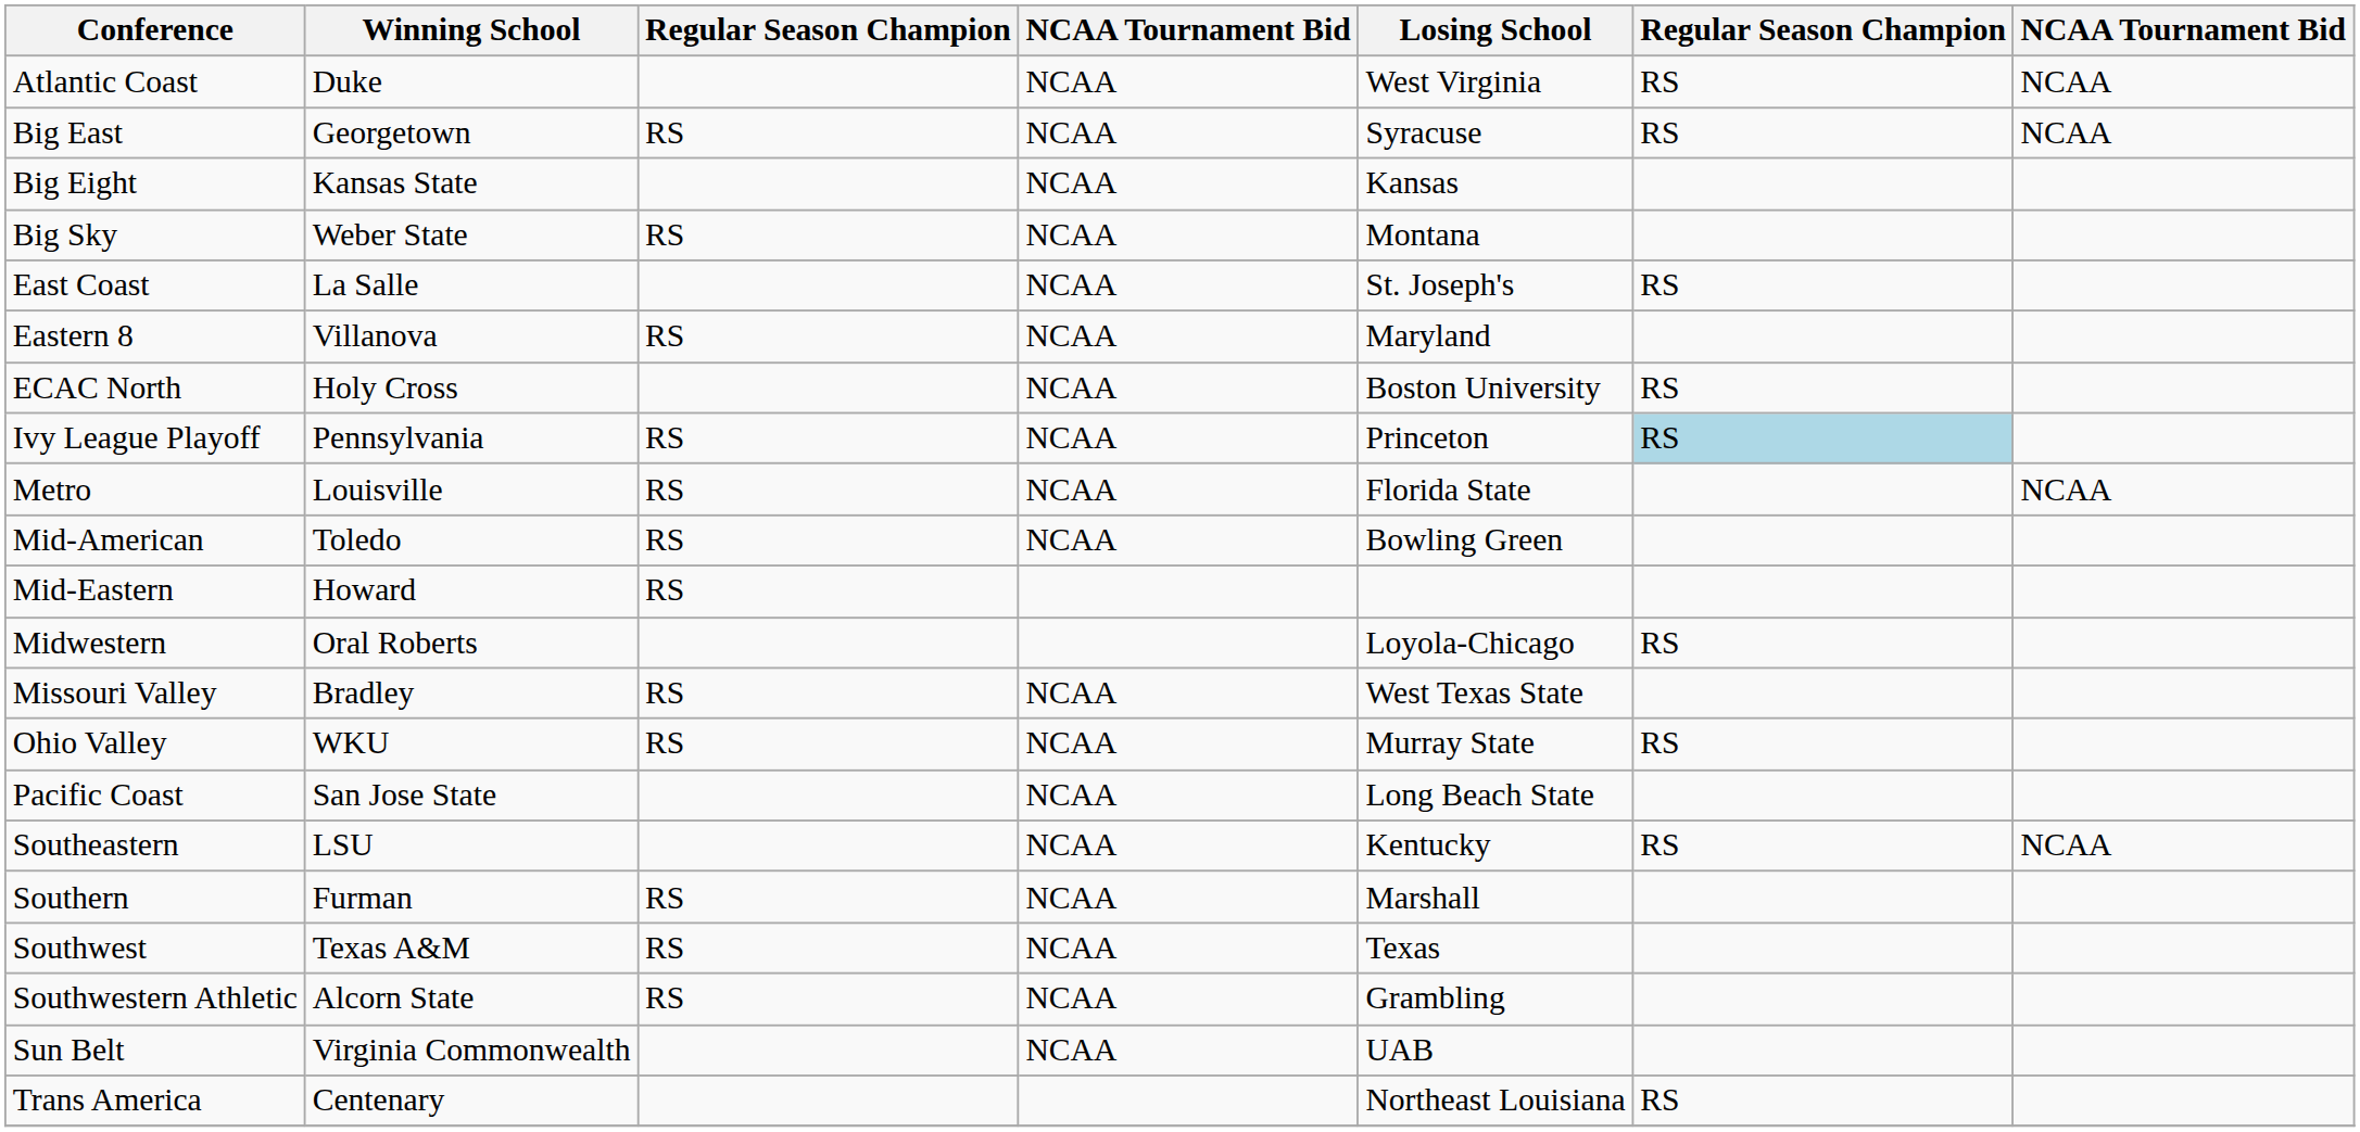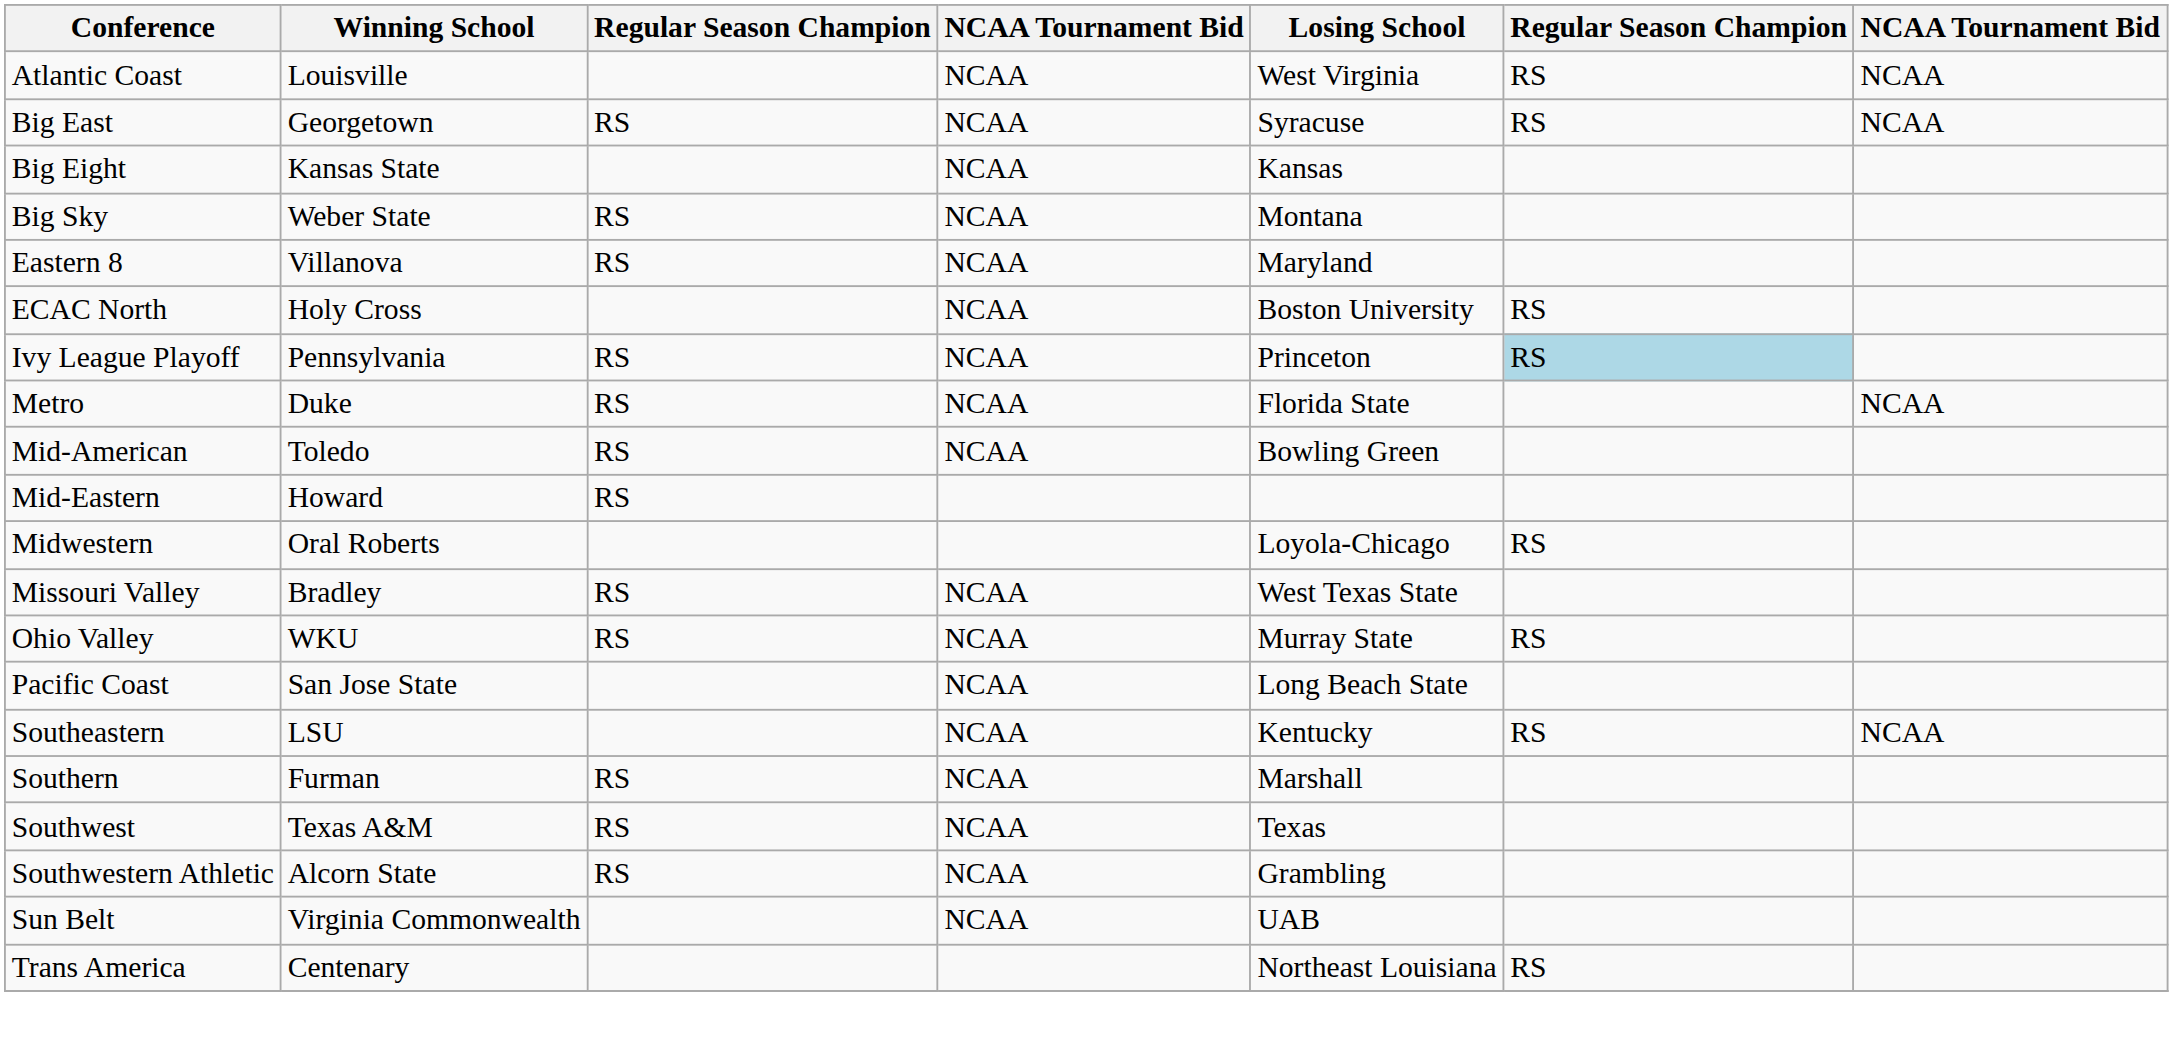Atlantic Coast | Winning School: Duke -> Louisville
- row: East Coast | La Salle | NCAA | St. Joseph's | RS
Metro | Winning School: Louisville -> Duke
